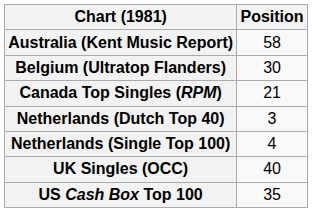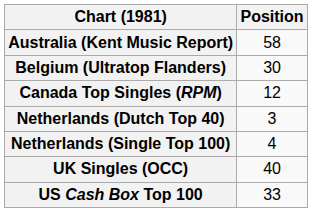Canada Top Singles (RPM) | Position: 21 -> 12
US Cash Box Top 100 | Position: 35 -> 33
